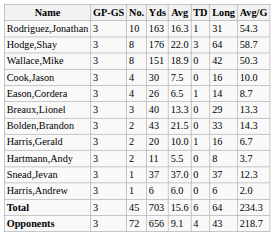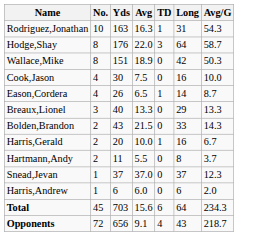- column: GP-GS | 3 | 3 | 3 | 3 | 3 | 3 | 3 | 3 | 3 | 3 | 3 | 3 | 3
